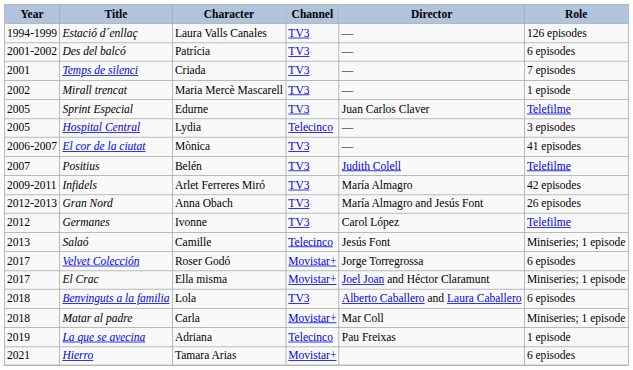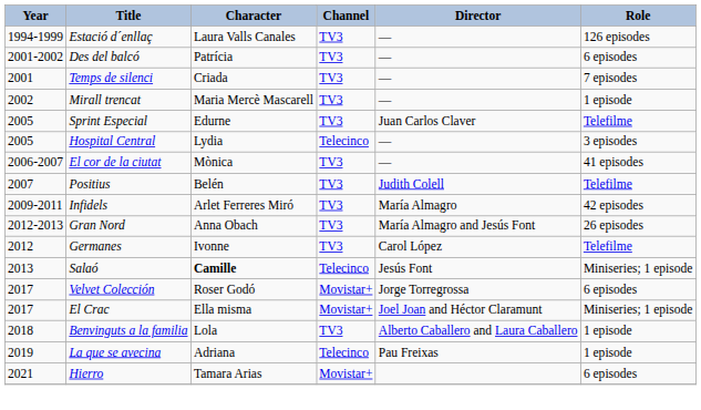Salaó | Character: normal -> bold
Benvinguts a la familia | Role: 6 episodes -> 1 episode
- row: 2018 | Matar al padre | Carla | Movistar+ | Mar Coll | Miniseries; 1 episode
